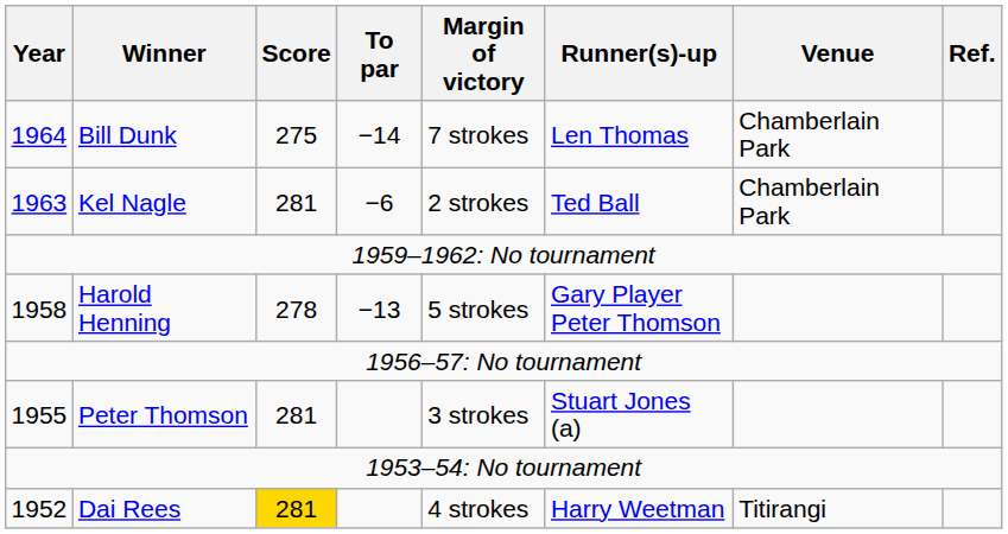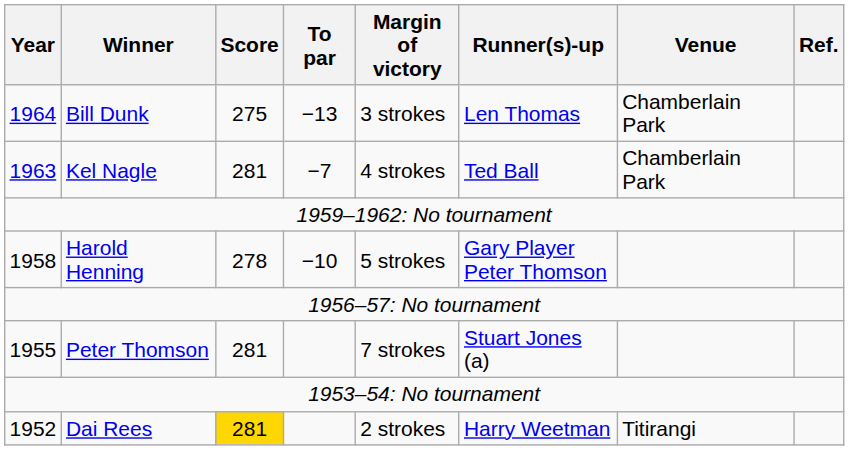Bill Dunk | To par: −14 -> −13
Bill Dunk | Margin of victory: 7 strokes -> 3 strokes
Kel Nagle | To par: −6 -> −7
Kel Nagle | Margin of victory: 2 strokes -> 4 strokes
Harold Henning | To par: −13 -> −10
Peter Thomson | Margin of victory: 3 strokes -> 7 strokes
Dai Rees | Margin of victory: 4 strokes -> 2 strokes
